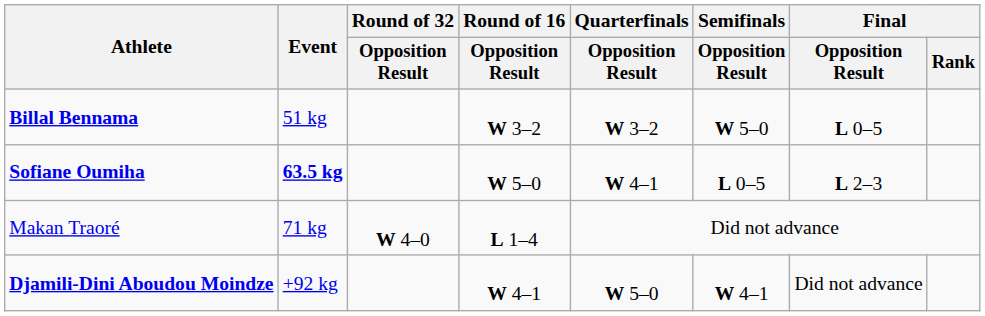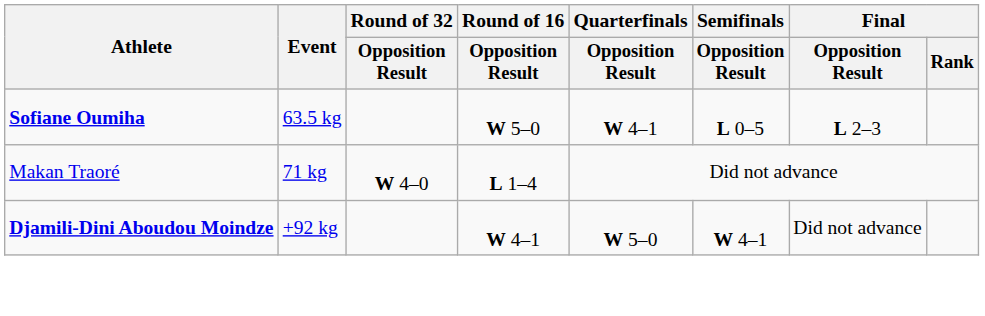- row: Billal Bennama | 51 kg | W 3–2 | W 3–2 | W 5–0 | L 0–5
Sofiane Oumiha | Event: bold -> normal
